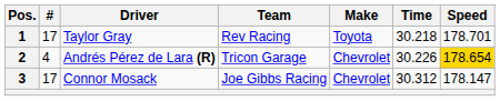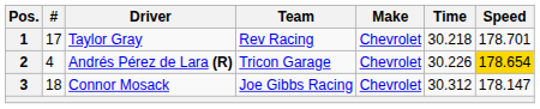Taylor Gray | Make: Toyota -> Chevrolet
Connor Mosack | #: 17 -> 18
